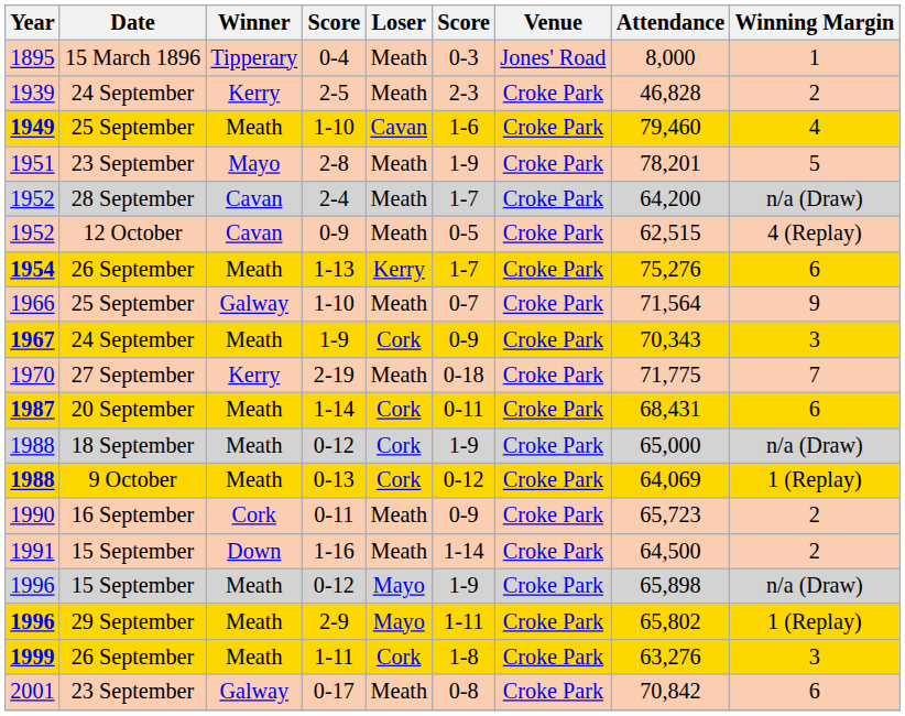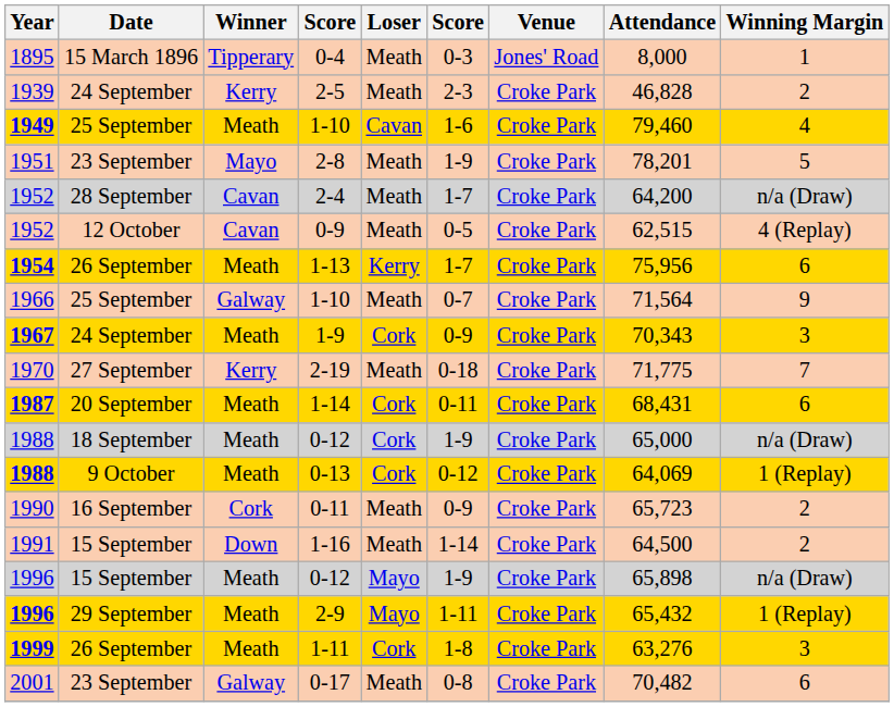1-13 | Attendance: 75,276 -> 75,956
2-9 | Attendance: 65,802 -> 65,432
0-17 | Attendance: 70,842 -> 70,482
